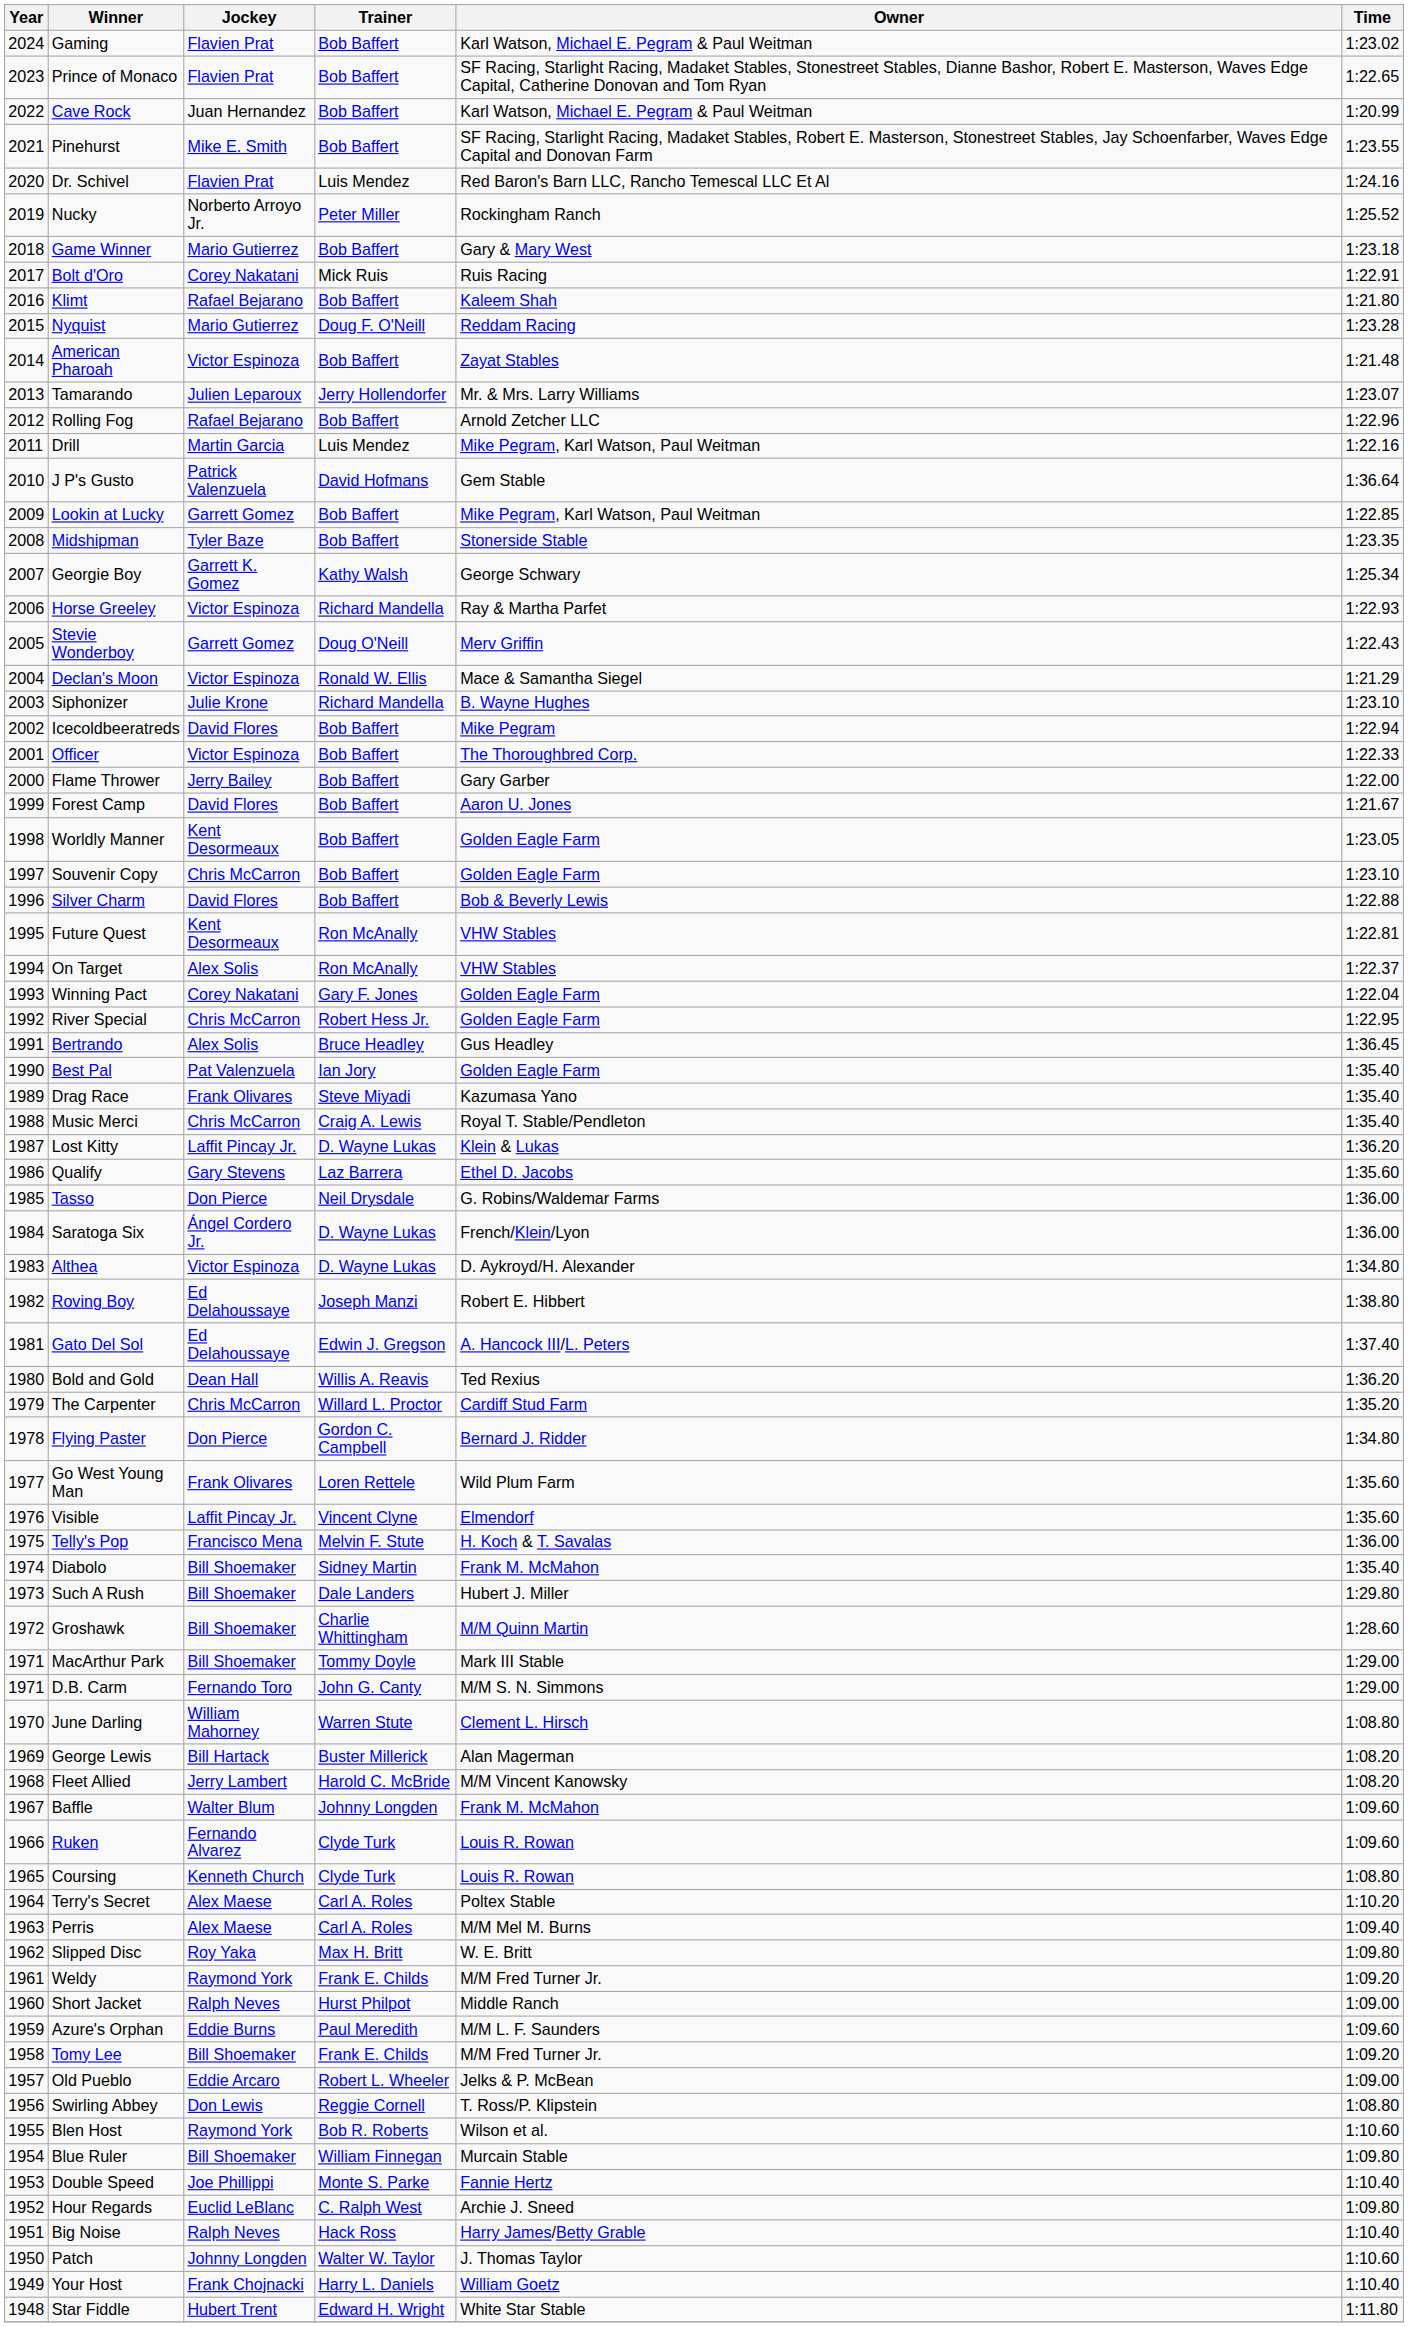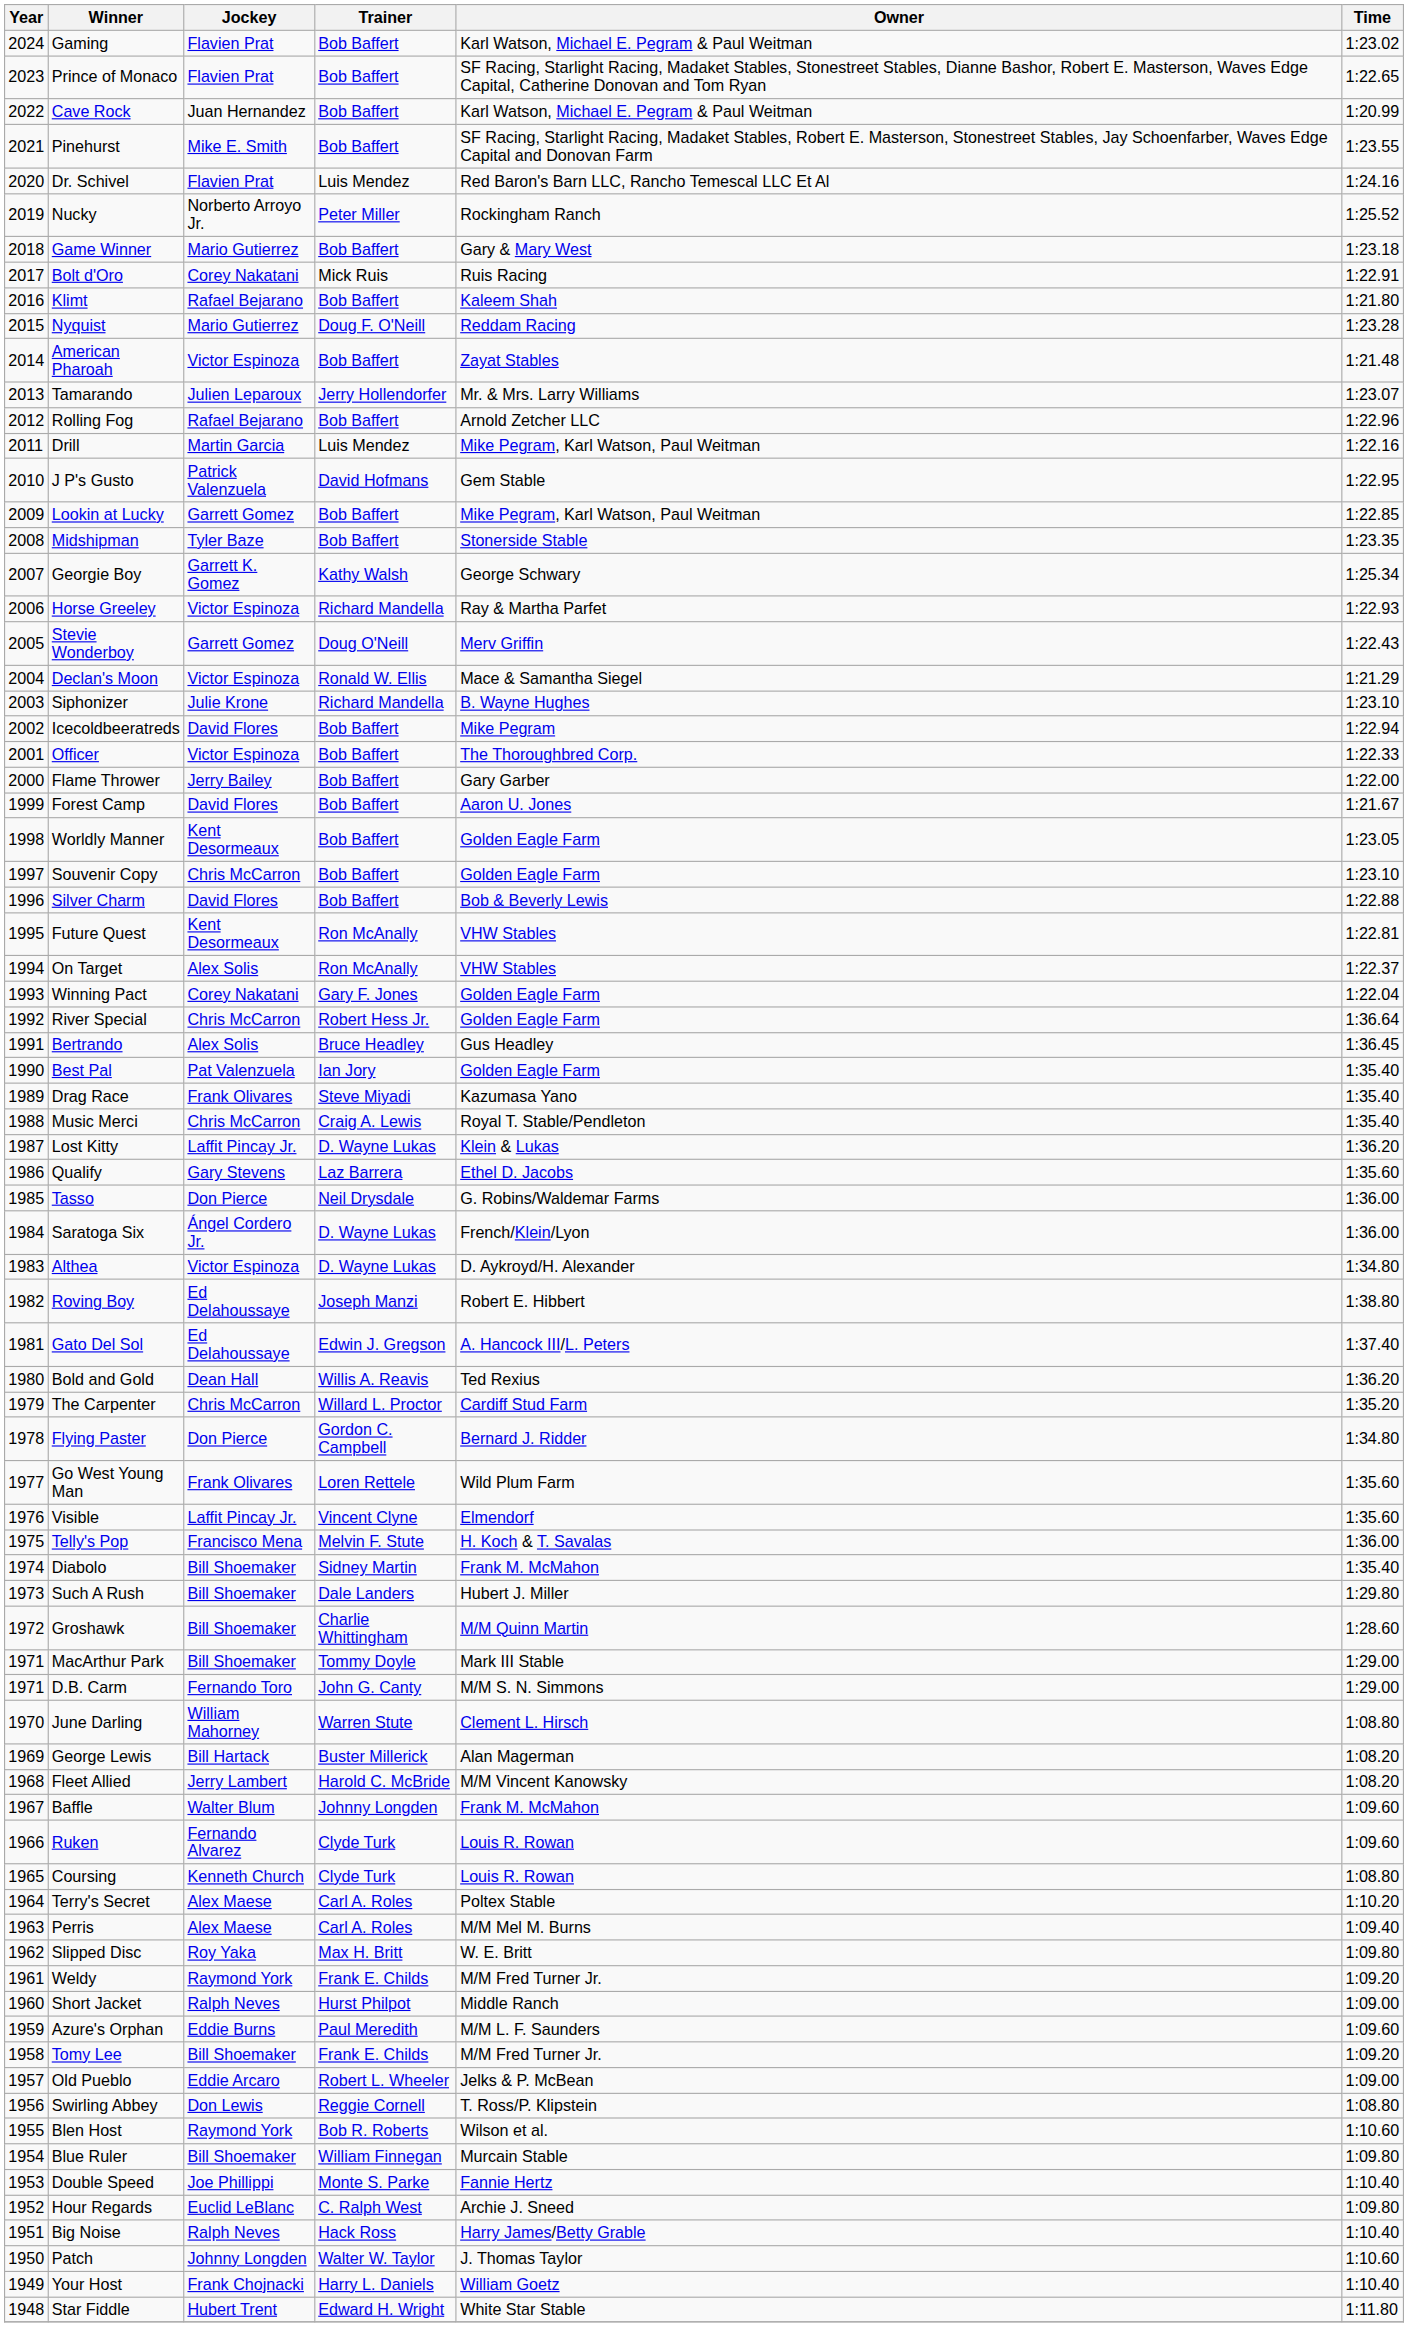J P's Gusto | Time: 1:36.64 -> 1:22.95
River Special | Time: 1:22.95 -> 1:36.64
